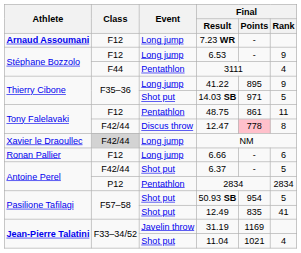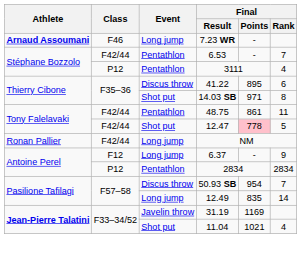7.23 WR | Class: F12 -> F46
6.53 | Class: F12 -> F42/44
6.53 | Event: Long jump -> Pentathlon
6.53 | Final / Rank: 9 -> 7
3111 | Class: F44 -> P12
41.22 | Event: Long jump -> Discus throw
41.22 | Final / Rank: 9 -> 6
14.03 SB | Final / Rank: 5 -> 8
48.75 | Class: F12 -> F42/44
12.47 | Event: Discus throw -> Shot put
12.47 | Final / Rank: 8 -> 5
NM | Athlete: Xavier le Draoullec -> Ronan Pallier
NM | Class: lightgrey background -> no background
- row: Ronan Pallier | F12 | Long jump | 6.66 | - | 6
6.37 | Class: F42/44 -> F12
6.37 | Event: Shot put -> Long jump
6.37 | Final / Rank: 5 -> 9
50.93 SB | Event: Shot put -> Discus throw
50.93 SB | Final / Rank: 5 -> 7
12.49 | Event: Shot put -> Long jump
12.49 | Final / Rank: 41 -> 14
